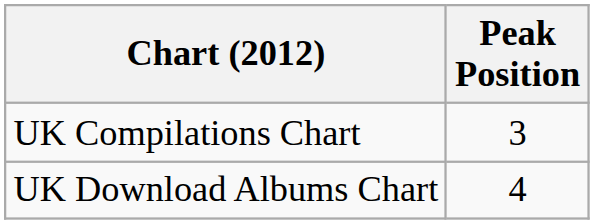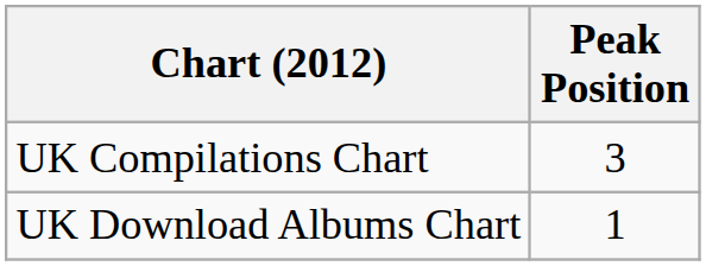UK Download Albums Chart | Peak Position: 4 -> 1
